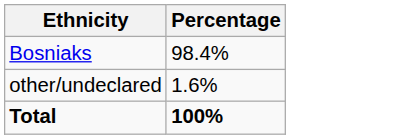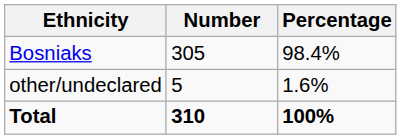+ column: Number | 305 | 5 | 310
